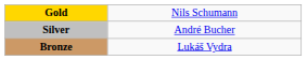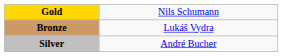rows swapped: Silver <-> Bronze
